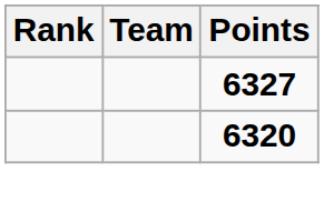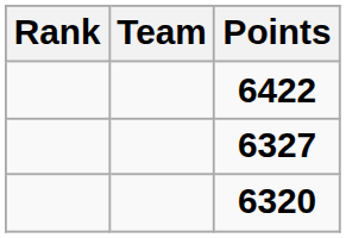+ row: 6422
